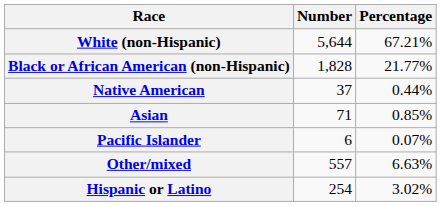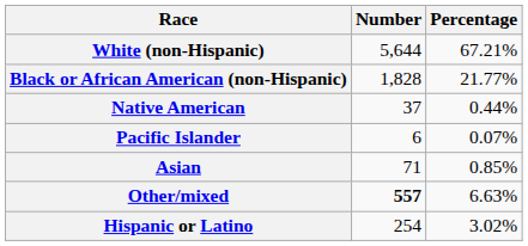rows swapped: Asian <-> Pacific Islander
Other/mixed | Number: normal -> bold
